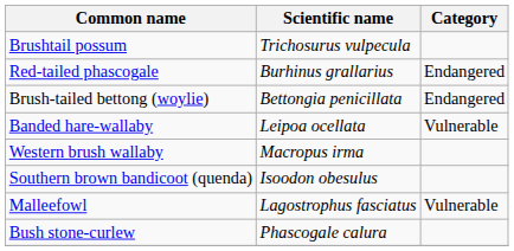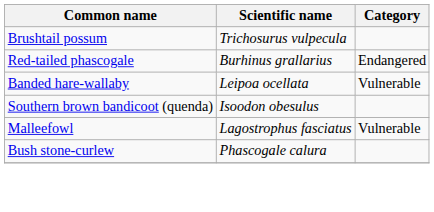- row: Brush-tailed bettong (woylie) | Bettongia penicillata | Endangered
- row: Western brush wallaby | Macropus irma
